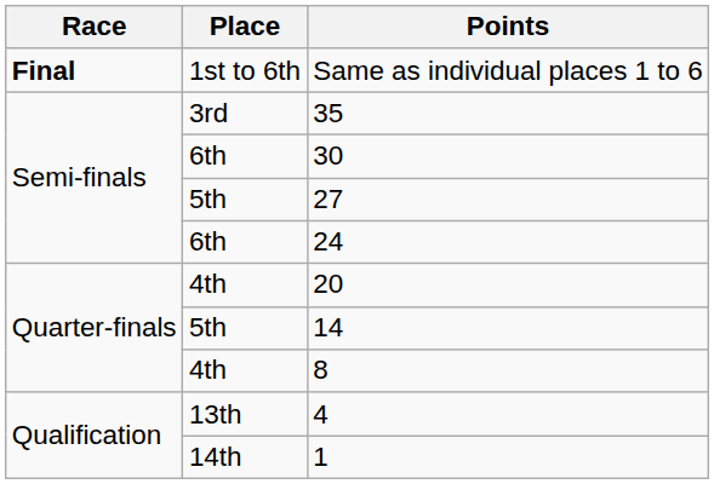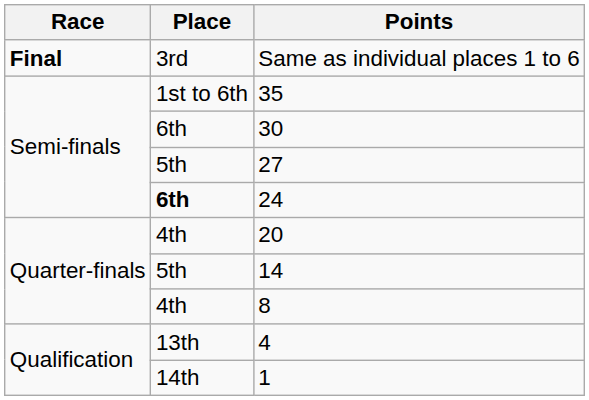Same as individual places 1 to 6 | Place: 1st to 6th -> 3rd
35 | Place: 3rd -> 1st to 6th
24 | Place: normal -> bold
